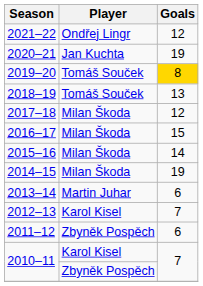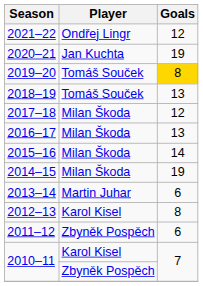2016–17 | Goals: 15 -> 13
2012–13 | Goals: 7 -> 8
